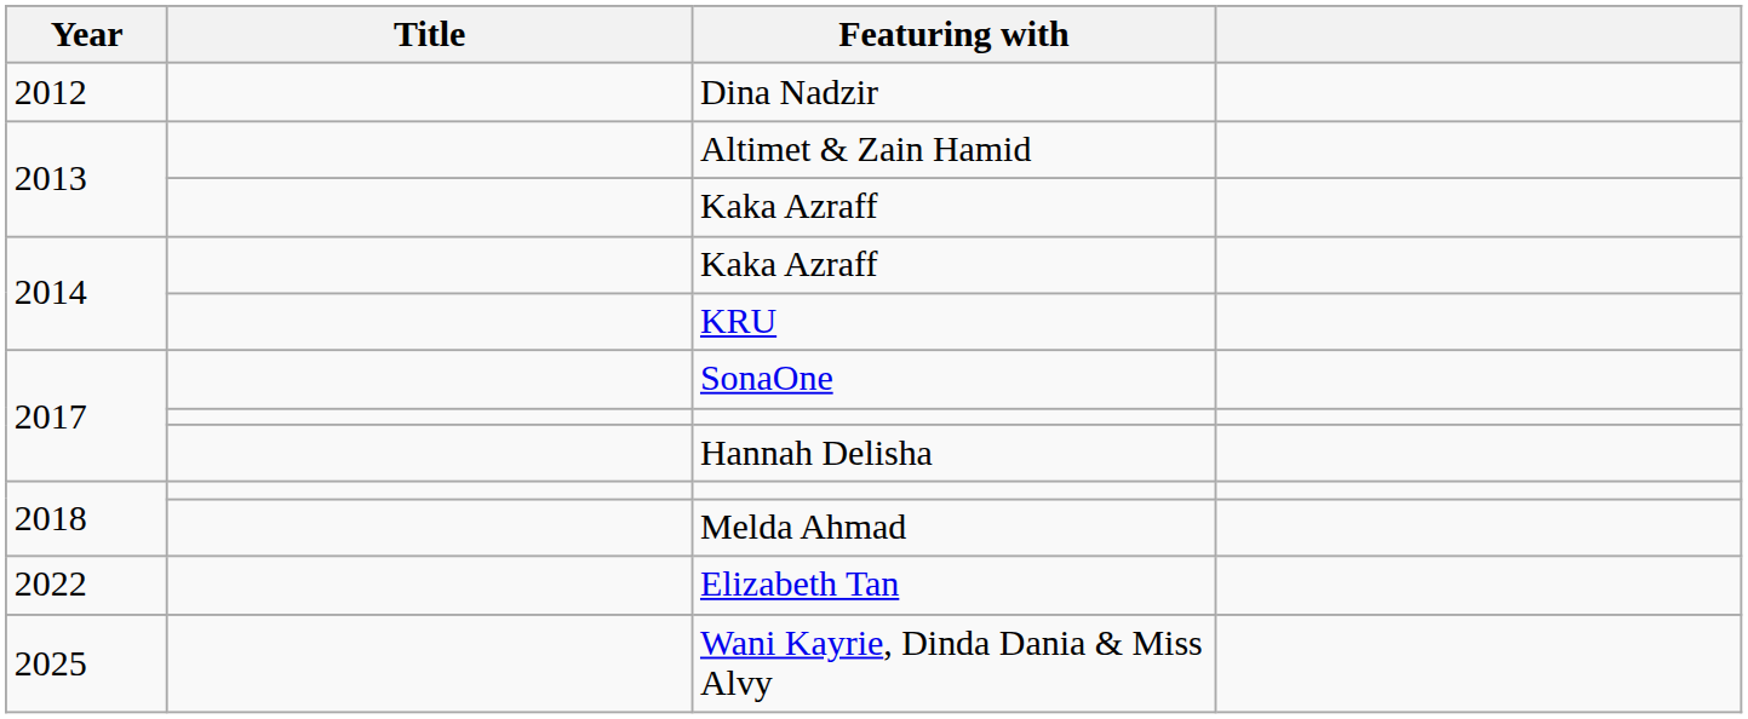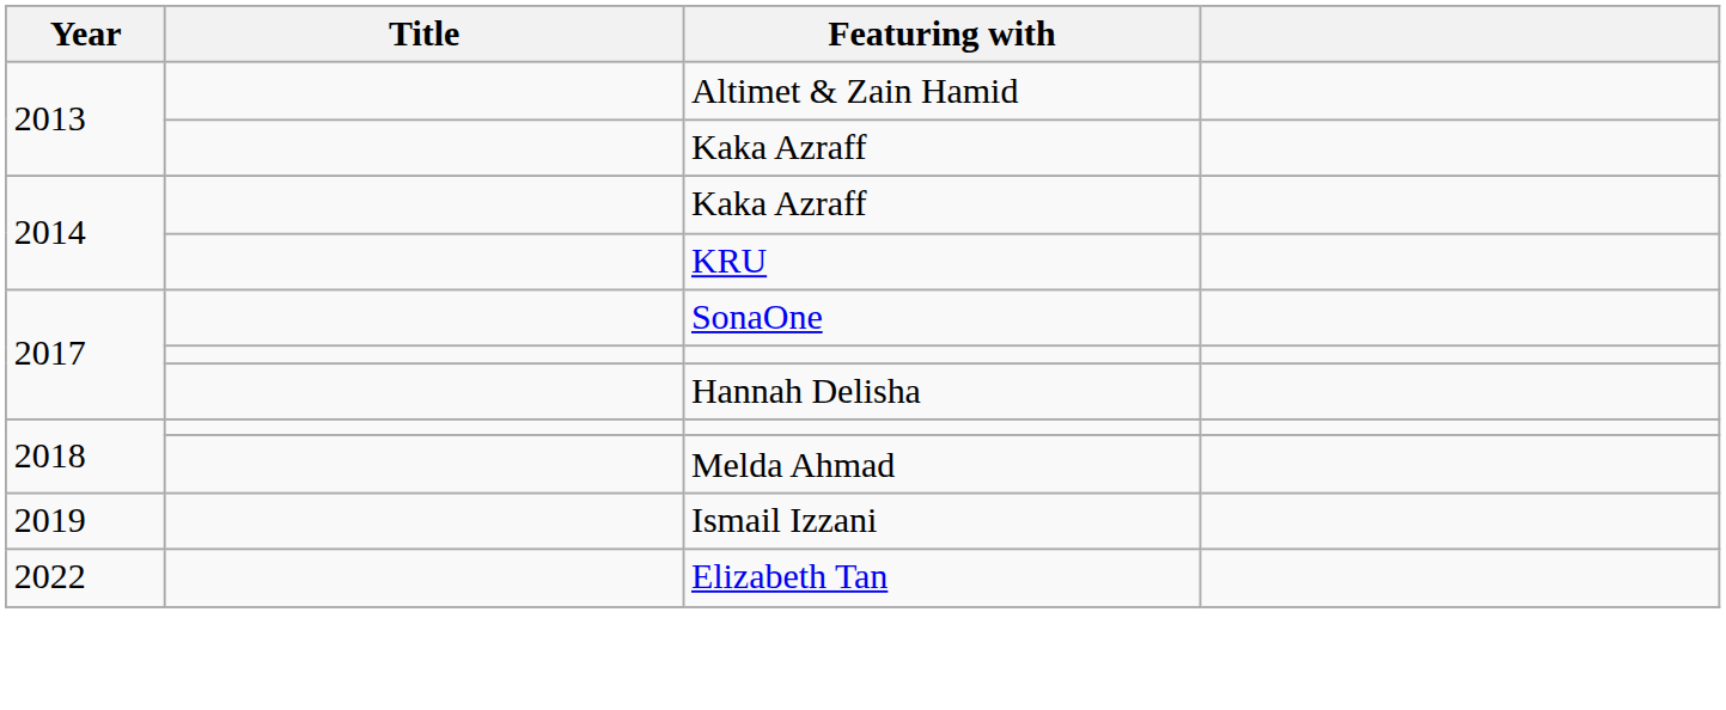- row: 2012 | Dina Nadzir
+ row: 2019 | Ismail Izzani
- row: 2025 | Wani Kayrie, Dinda Dania & Miss Alvy
